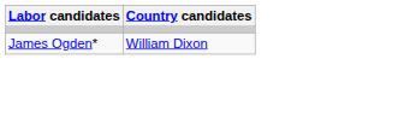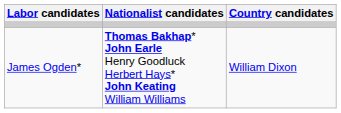+ column: Nationalist candidates | Thomas Bakhap* John Earle Henry Goodluck Herbert Hays* John Keating William Williams
